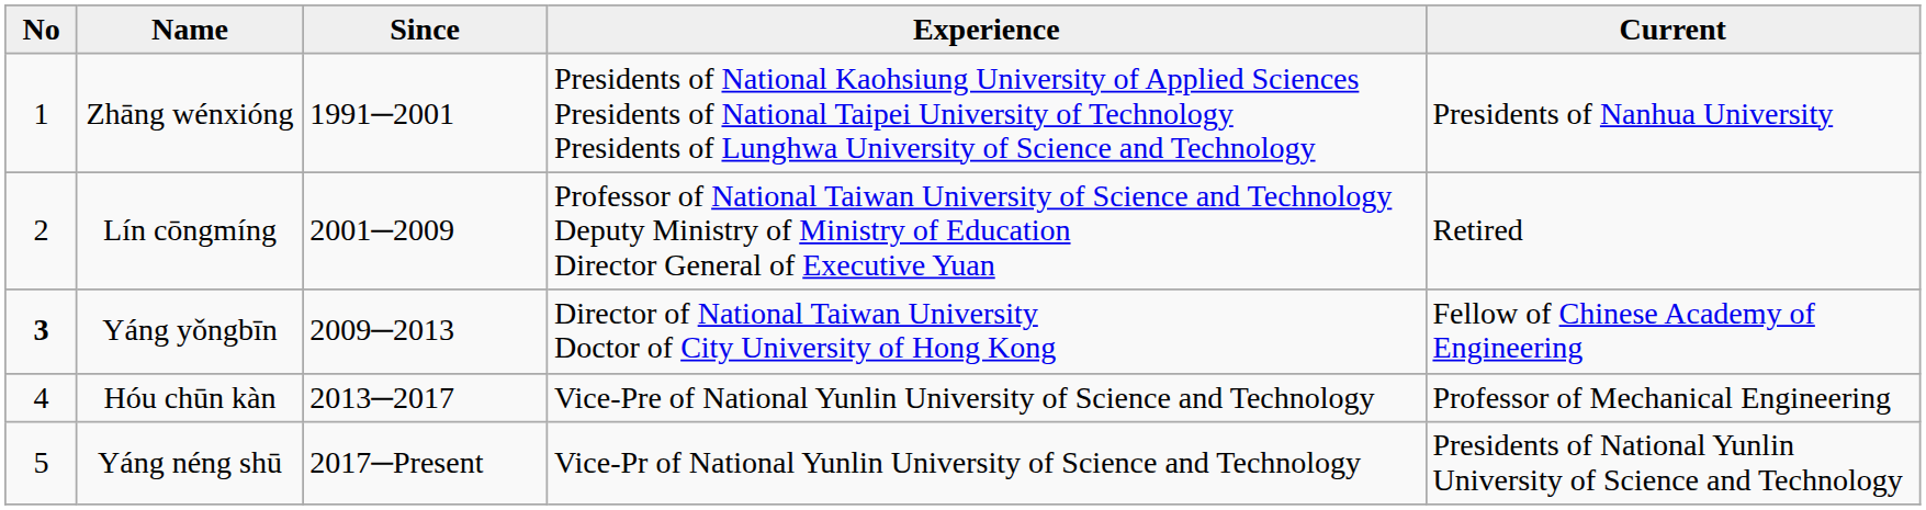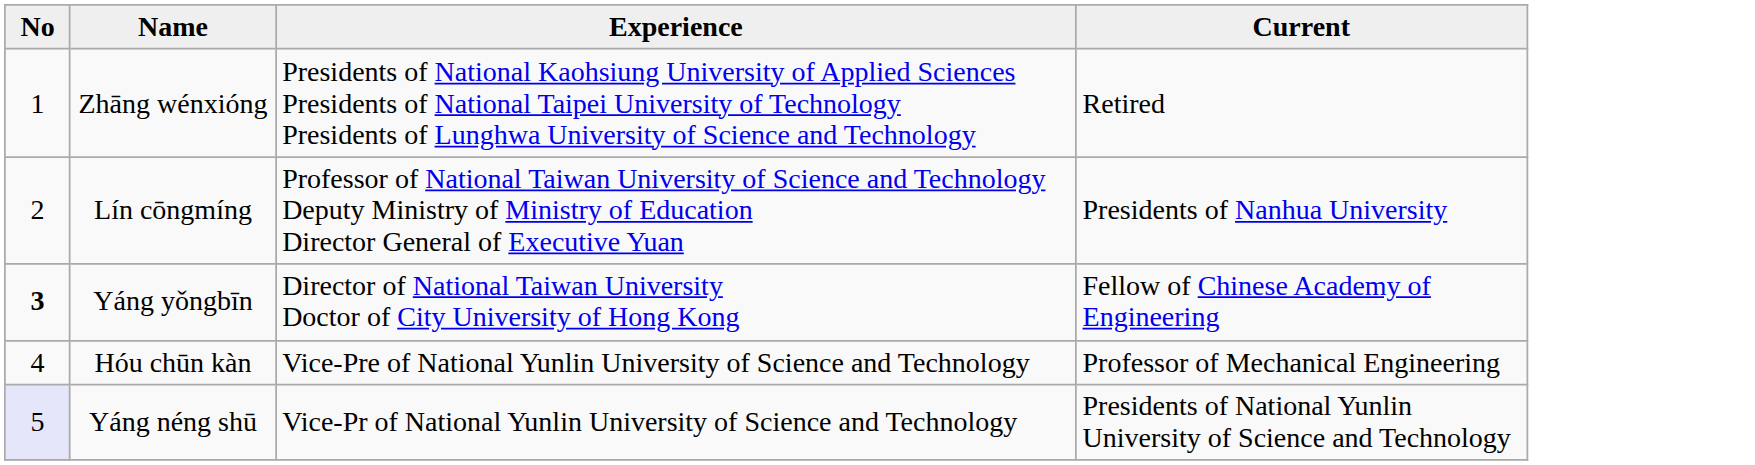- column: Since | 1991─2001 | 2001─2009 | 2009─2013 | 2013─2017 | 2017─Present
Zhāng wénxióng | Current: Presidents of Nanhua University -> Retired
Lín cōngmíng | Current: Retired -> Presidents of Nanhua University
Yáng néng shū | No: no background -> lavender background
